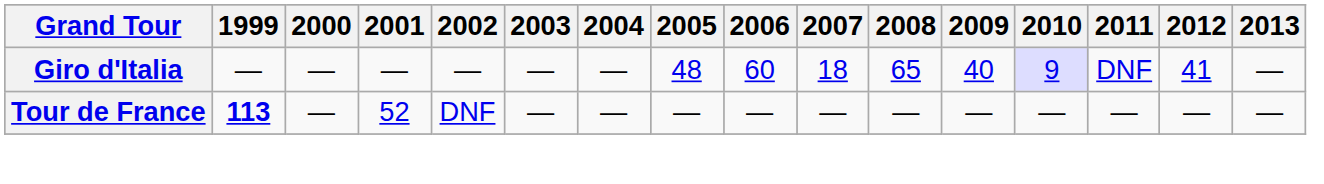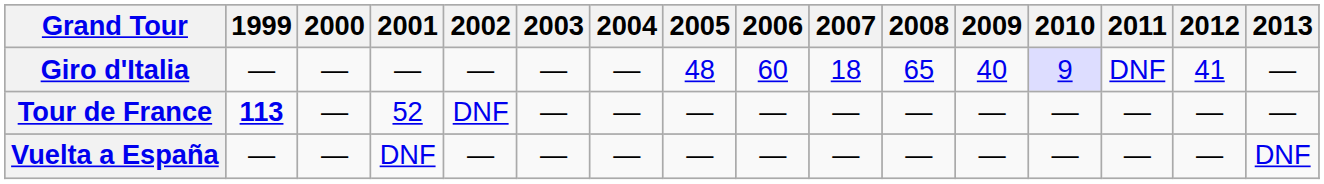+ row: Vuelta a España | — | — | DNF | — | — | — | — | — | — | — | — | — | — | — | DNF
